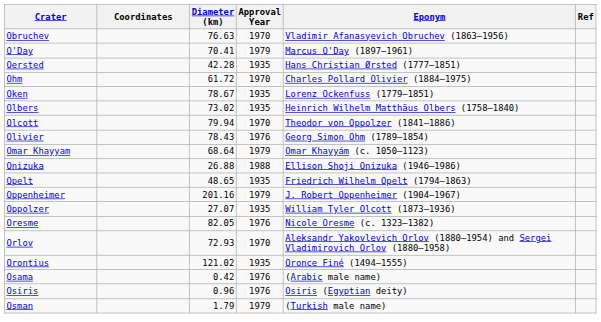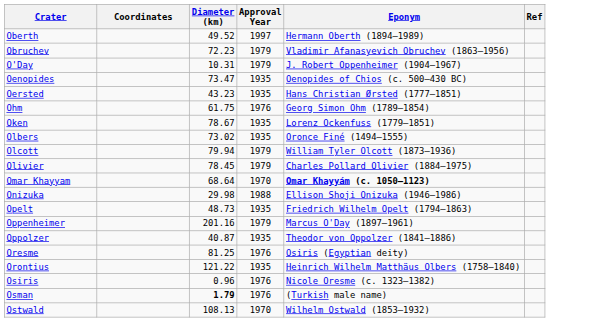+ row: Oberth | 49.52 | 1997 | Hermann Oberth (1894–1989)
Obruchev | Diameter (km): 76.63 -> 72.23
Obruchev | Approval Year: 1970 -> 1979
O'Day | Diameter (km): 70.41 -> 10.31
O'Day | Eponym: Marcus O'Day (1897–1961) -> J. Robert Oppenheimer (1904–1967)
+ row: Oenopides | 73.47 | 1935 | Oenopides of Chios (c. 500–430 BC)
Oersted | Diameter (km): 42.28 -> 43.23
Ohm | Diameter (km): 61.72 -> 61.75
Ohm | Approval Year: 1970 -> 1976
Ohm | Eponym: Charles Pollard Olivier (1884–1975) -> Georg Simon Ohm (1789–1854)
Olbers | Eponym: Heinrich Wilhelm Matthäus Olbers (1758–1840) -> Oronce Finé (1494–1555)
Olcott | Approval Year: 1970 -> 1979
Olcott | Eponym: Theodor von Oppolzer (1841–1886) -> William Tyler Olcott (1873–1936)
Olivier | Diameter (km): 78.43 -> 78.45
Olivier | Approval Year: 1976 -> 1979
Olivier | Eponym: Georg Simon Ohm (1789–1854) -> Charles Pollard Olivier (1884–1975)
Omar Khayyam | Approval Year: 1979 -> 1970
Omar Khayyam | Eponym: normal -> bold
Onizuka | Diameter (km): 26.88 -> 29.98
Opelt | Diameter (km): 48.65 -> 48.73
Oppenheimer | Eponym: J. Robert Oppenheimer (1904–1967) -> Marcus O'Day (1897–1961)
Oppolzer | Diameter (km): 27.07 -> 40.87
Oppolzer | Eponym: William Tyler Olcott (1873–1936) -> Theodor von Oppolzer (1841–1886)
Oresme | Diameter (km): 82.05 -> 81.25
Oresme | Eponym: Nicole Oresme (c. 1323–1382) -> Osiris (Egyptian deity)
- row: Orlov | 72.93 | 1970 | Aleksandr Yakovlevich Orlov (1880–1954) and Sergei Vladimirovich Orlov (1880–1958)
Orontius | Diameter (km): 121.02 -> 121.22
Orontius | Eponym: Oronce Finé (1494–1555) -> Heinrich Wilhelm Matthäus Olbers (1758–1840)
- row: Osama | 0.42 | 1976 | (Arabic male name)
Osiris | Eponym: Osiris (Egyptian deity) -> Nicole Oresme (c. 1323–1382)
Osman | Diameter (km): normal -> bold
Osman | Approval Year: 1979 -> 1976
+ row: Ostwald | 108.13 | 1970 | Wilhelm Ostwald (1853–1932)
